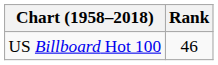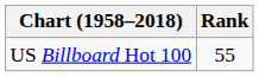US Billboard Hot 100 | Rank: 46 -> 55
